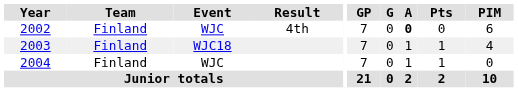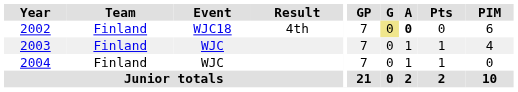2002 | Event: WJC -> WJC18
2002 | G: no background -> khaki background
2003 | Event: WJC18 -> WJC
